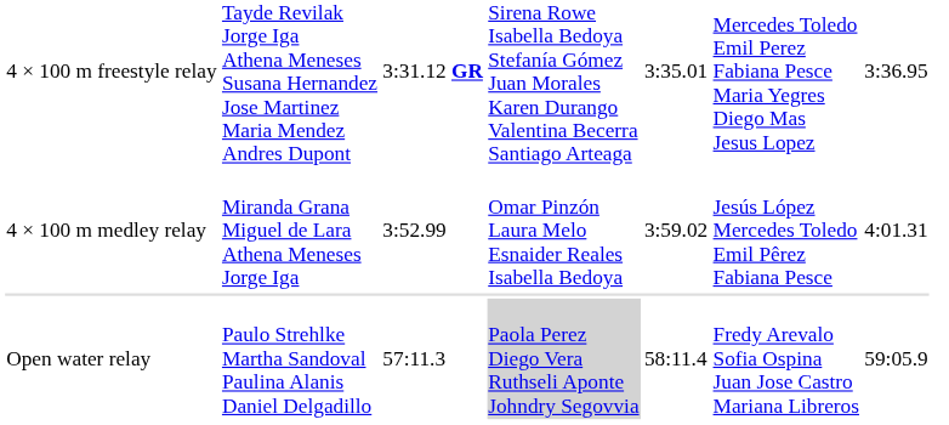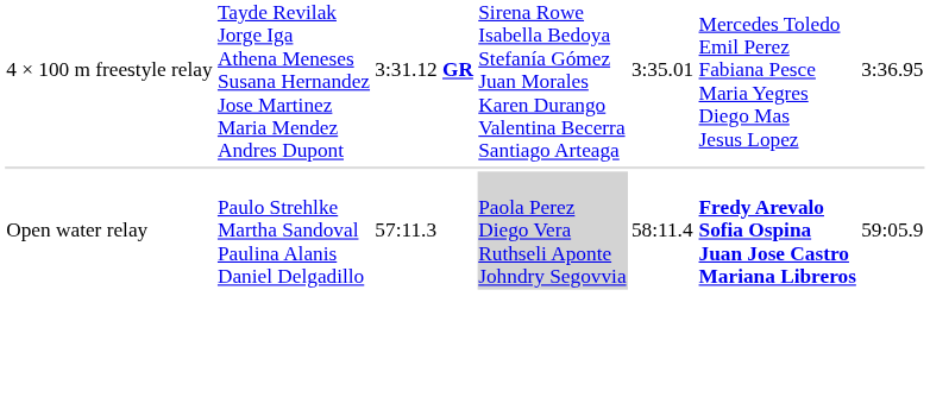- row: 4 × 100 m medley relay | Miranda Grana Miguel de Lara Athena Meneses Jorge Iga | 3:52.99 | Omar Pinzón Laura Melo Esnaider Reales Isabella Bedoya | 3:59.02 | Jesús López Mercedes Toledo Emil Pêrez Fabiana Pesce | 4:01.31
Open water relay | column 6: normal -> bold
